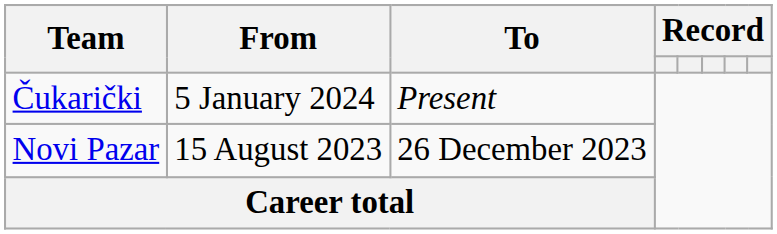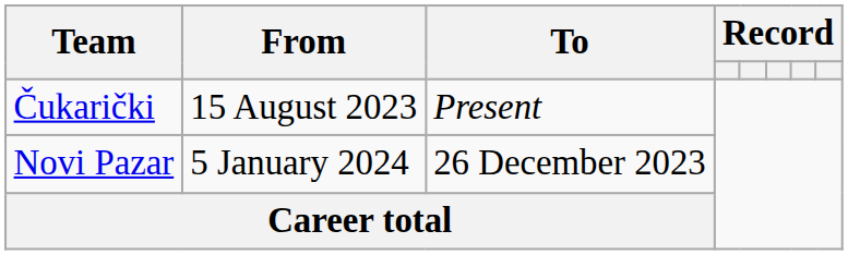Čukarički | From: 5 January 2024 -> 15 August 2023
Novi Pazar | From: 15 August 2023 -> 5 January 2024
